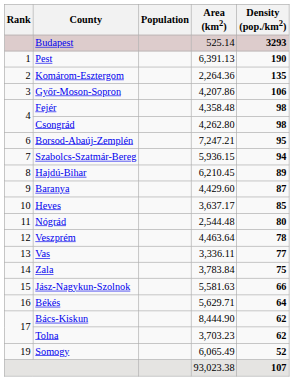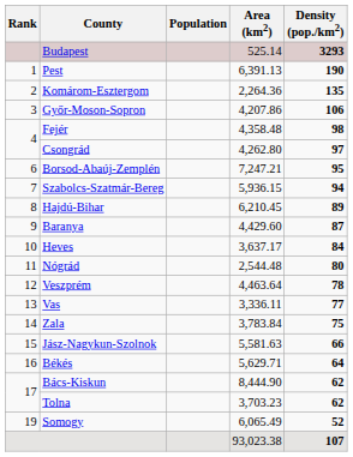Csongrád | Density (pop./km2): 98 -> 97
Heves | Density (pop./km2): 85 -> 84
